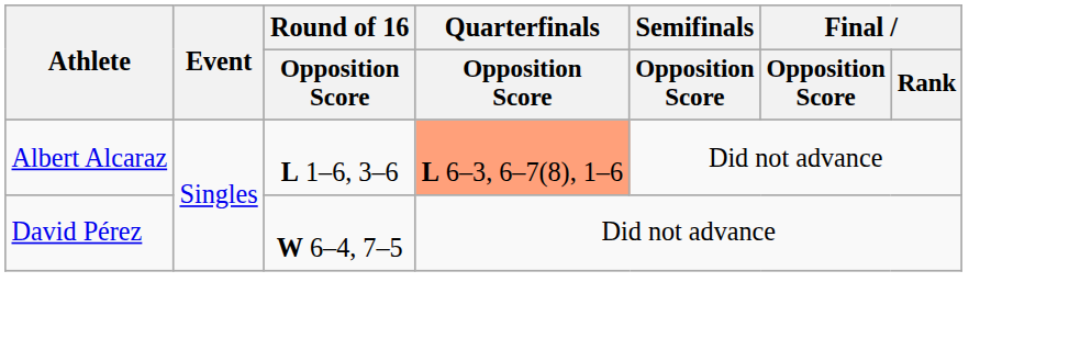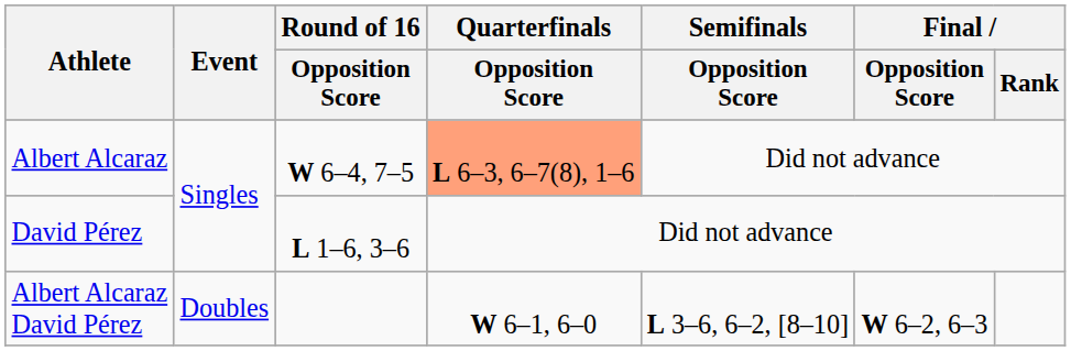Albert Alcaraz | Round of 16 / Opposition Score: L 1–6, 3–6 -> W 6–4, 7–5
David Pérez | Round of 16 / Opposition Score: W 6–4, 7–5 -> L 1–6, 3–6
+ row: Albert Alcaraz David Pérez | Doubles | W 6–1, 6–0 | L 3–6, 6–2, [8–10] | W 6–2, 6–3
